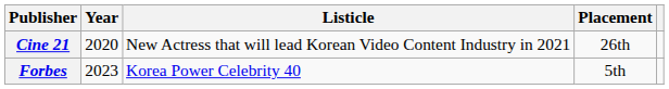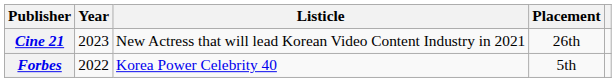Cine 21 | Year: 2020 -> 2023
Forbes | Year: 2023 -> 2022
